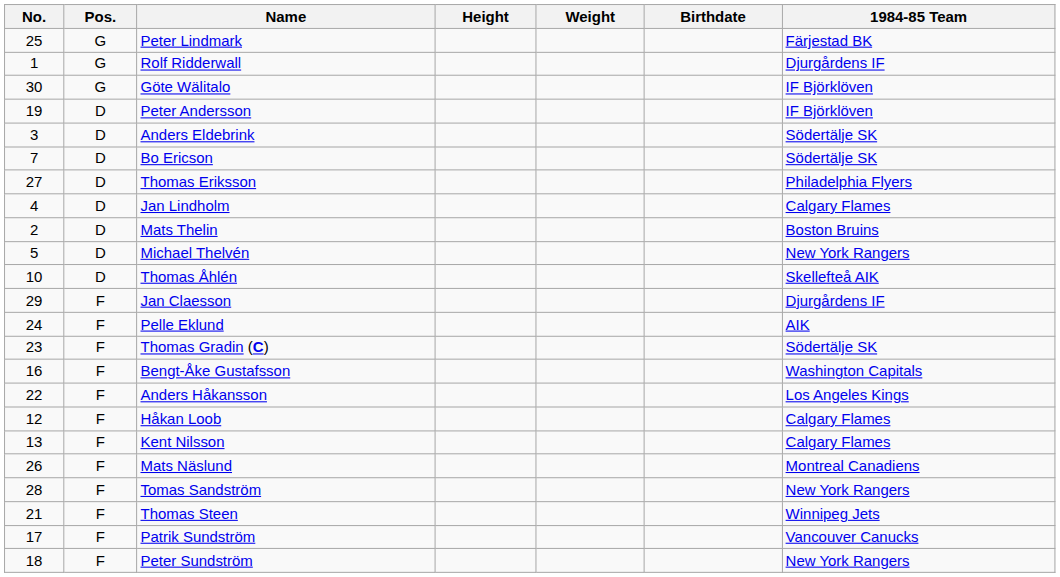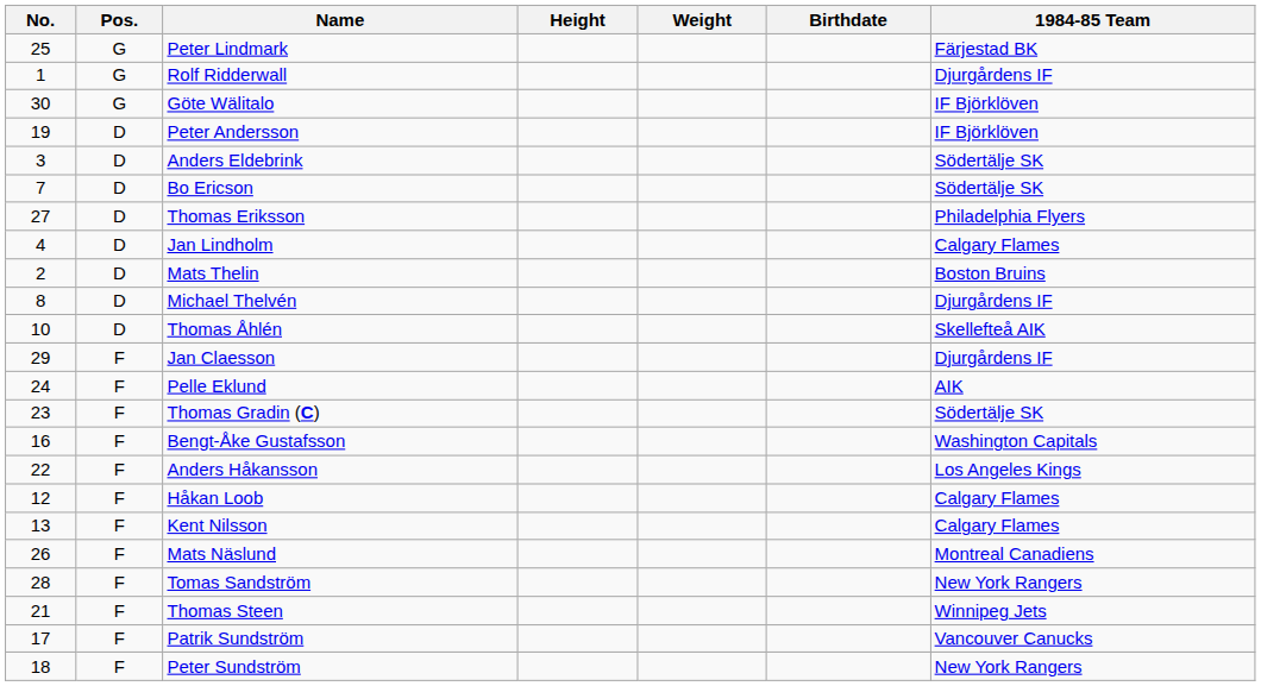Michael Thelvén | No.: 5 -> 8
Michael Thelvén | 1984-85 Team: New York Rangers -> Djurgårdens IF
